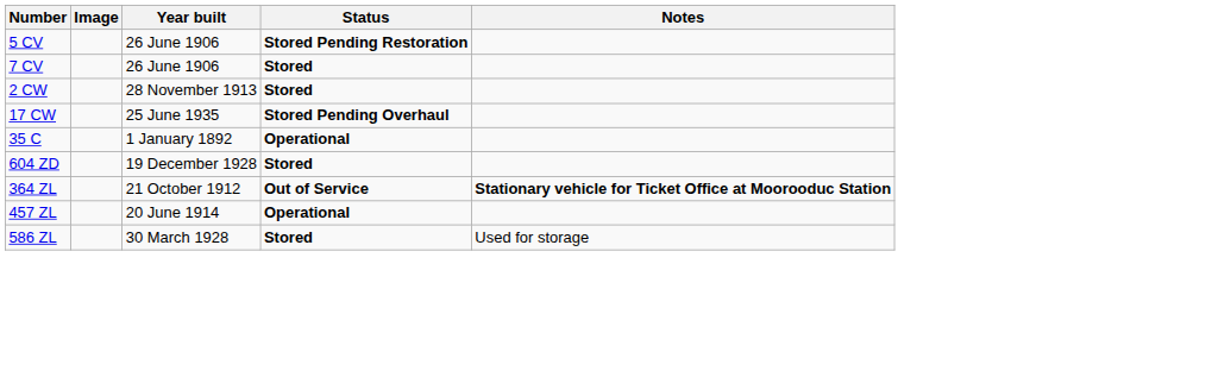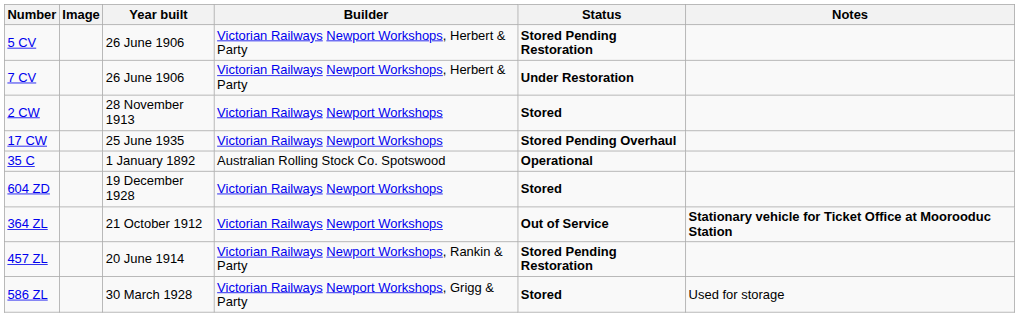+ column: Builder | Victorian Railways Newport Workshops, Herbert & Party | Victorian Railways Newport Workshops, Herbert & Party | Victorian Railways Newport Workshops | Victorian Railways Newport Workshops | Australian Rolling Stock Co. Spotswood | Victorian Railways Newport Workshops | Victorian Railways Newport Workshops | Victorian Railways Newport Workshops, Rankin & Party | Victorian Railways Newport Workshops, Grigg & Party
7 CV | Status: Stored -> Under Restoration
457 ZL | Status: Operational -> Stored Pending Restoration
